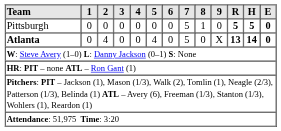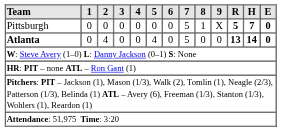Pittsburgh | 9: 0 -> X
Pittsburgh | H: 5 -> 7
Atlanta | 9: X -> 0
